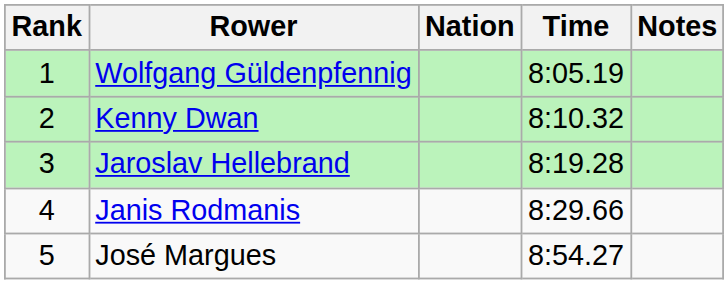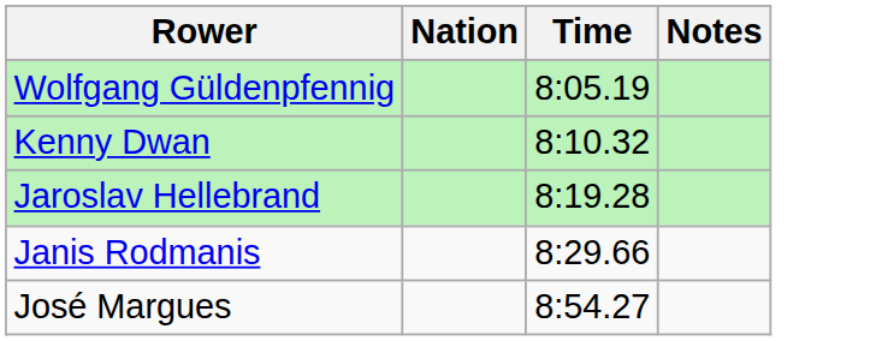- column: Rank | 1 | 2 | 3 | 4 | 5
